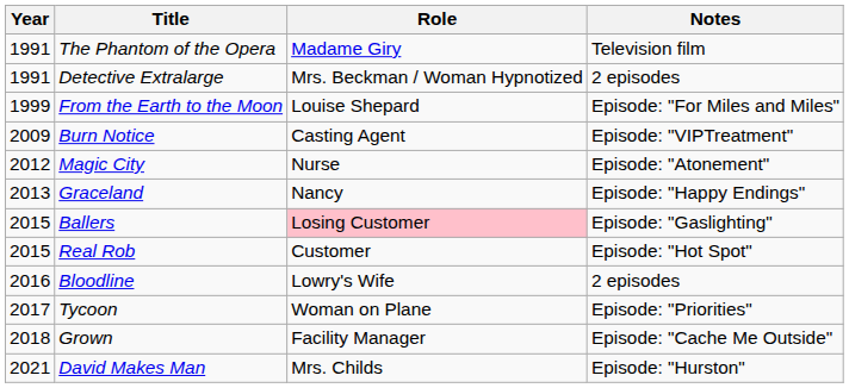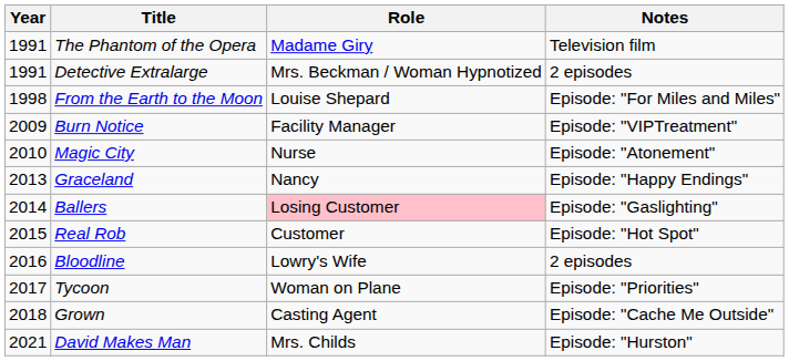From the Earth to the Moon | Year: 1999 -> 1998
Burn Notice | Role: Casting Agent -> Facility Manager
Magic City | Year: 2012 -> 2010
Ballers | Year: 2015 -> 2014
Grown | Role: Facility Manager -> Casting Agent
